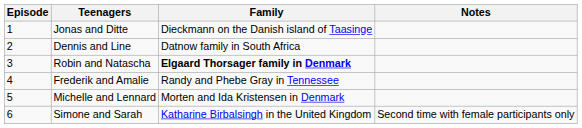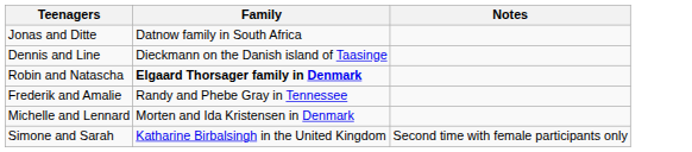- column: Episode | 1 | 2 | 3 | 4 | 5 | 6
Jonas and Ditte | Family: Dieckmann on the Danish island of Taasinge -> Datnow family in South Africa
Dennis and Line | Family: Datnow family in South Africa -> Dieckmann on the Danish island of Taasinge
